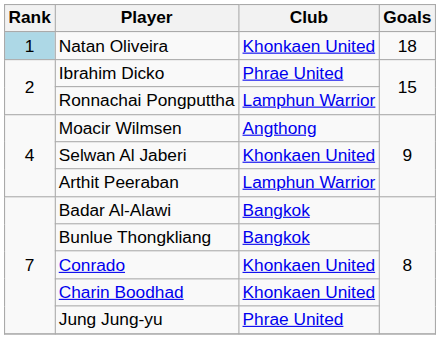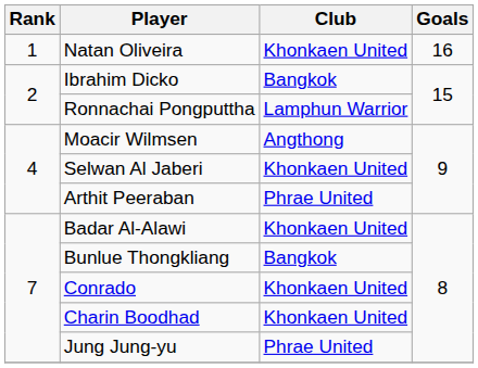Natan Oliveira | Rank: lightblue background -> no background
Natan Oliveira | Goals: 18 -> 16
Ibrahim Dicko | Club: Phrae United -> Bangkok
Arthit Peeraban | Club: Lamphun Warrior -> Phrae United
Badar Al-Alawi | Club: Bangkok -> Khonkaen United
